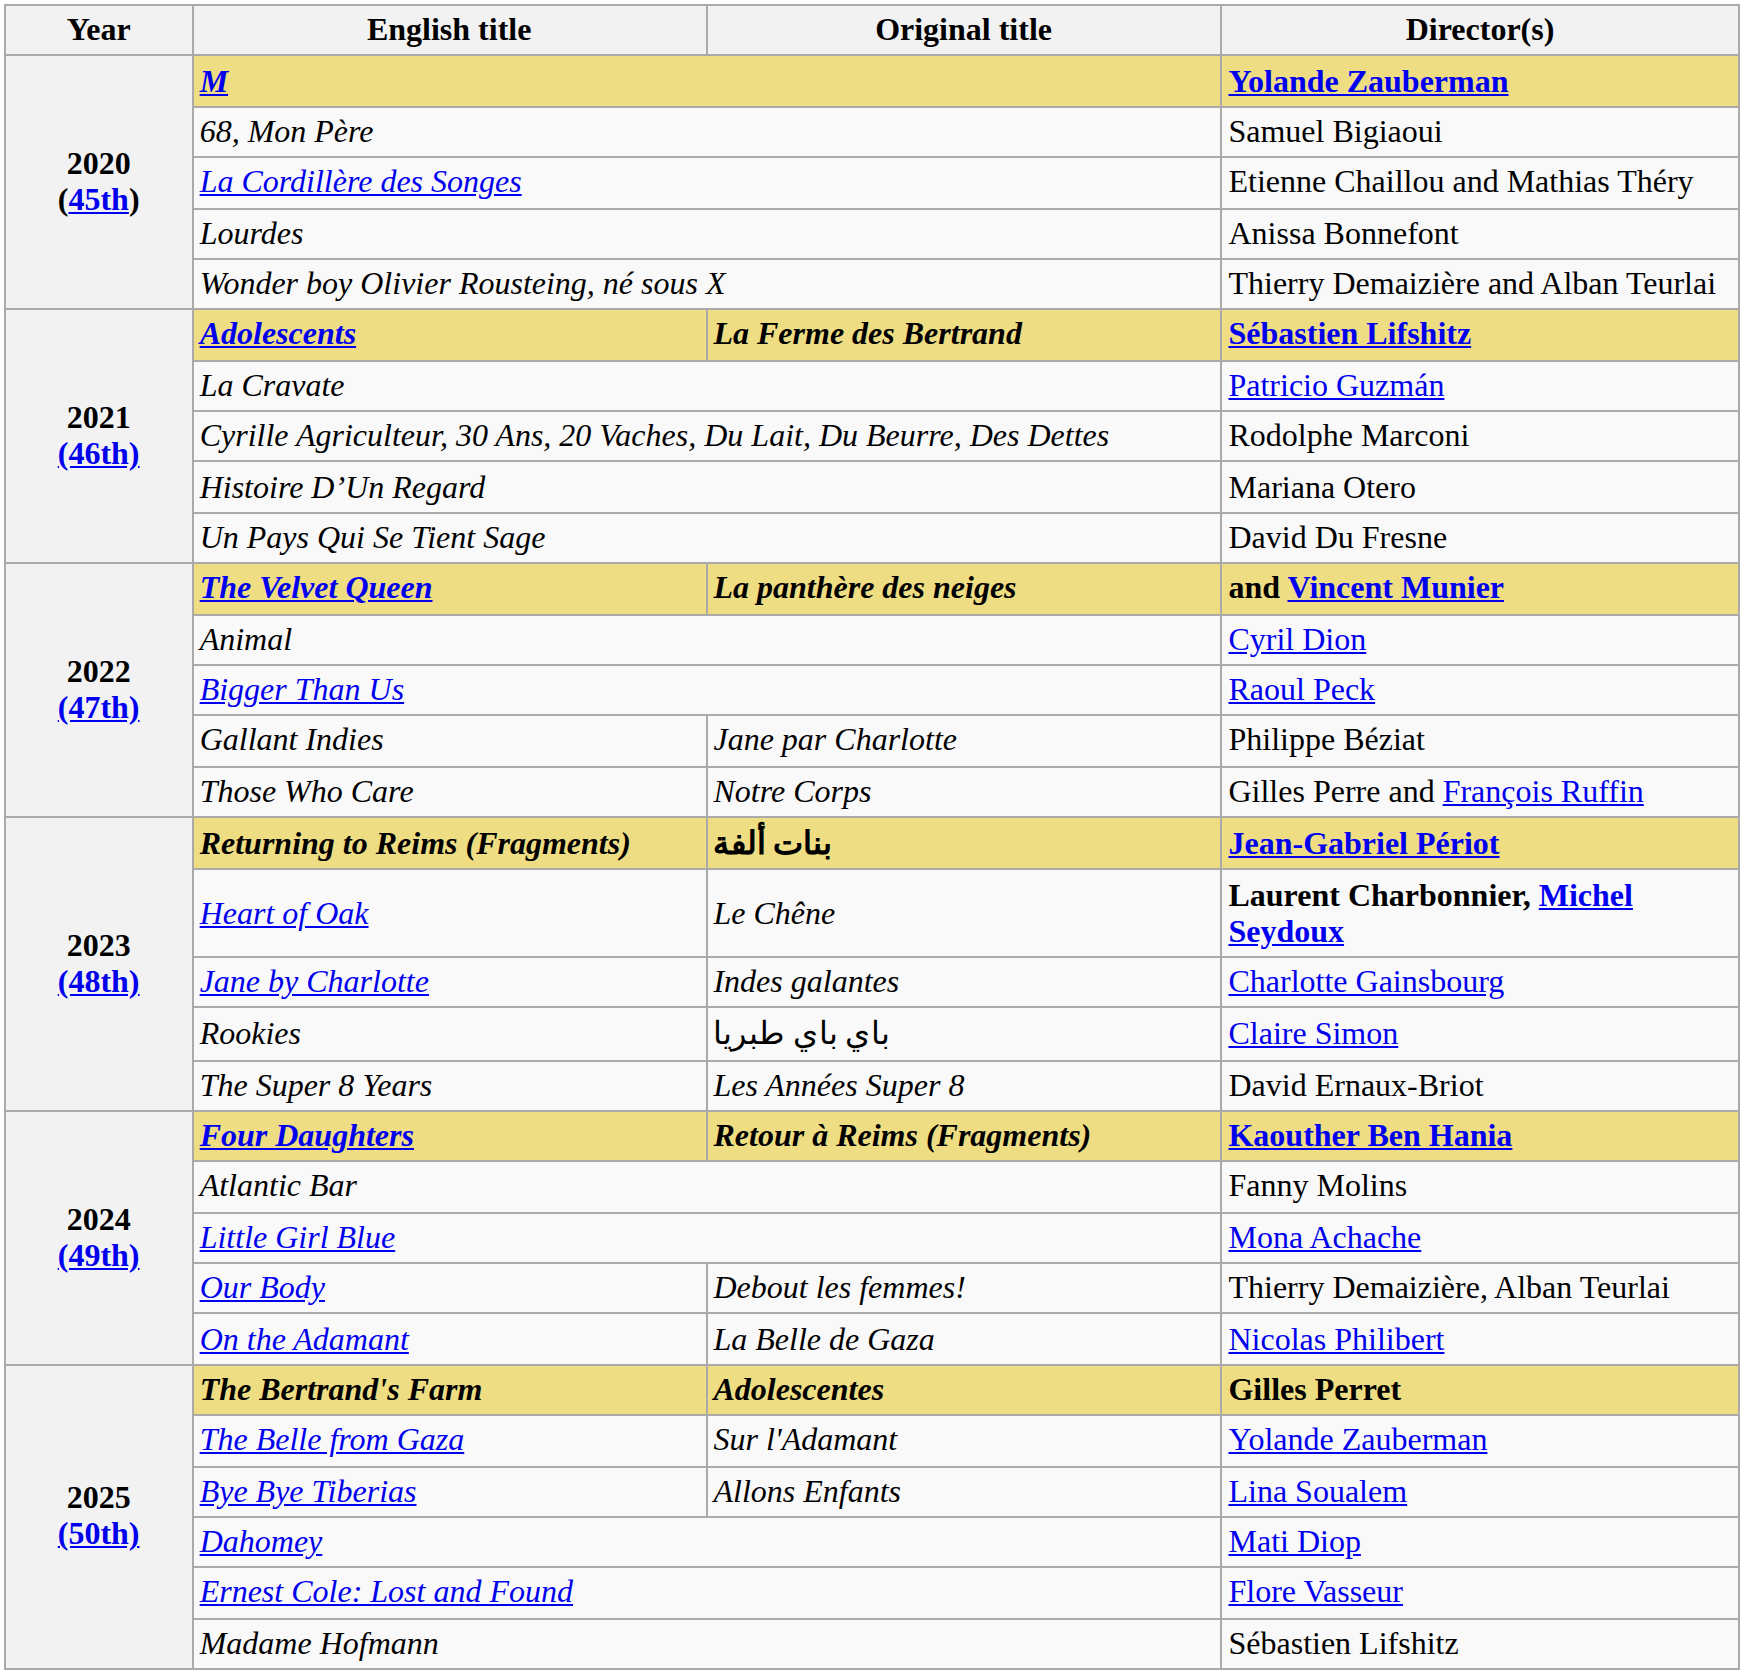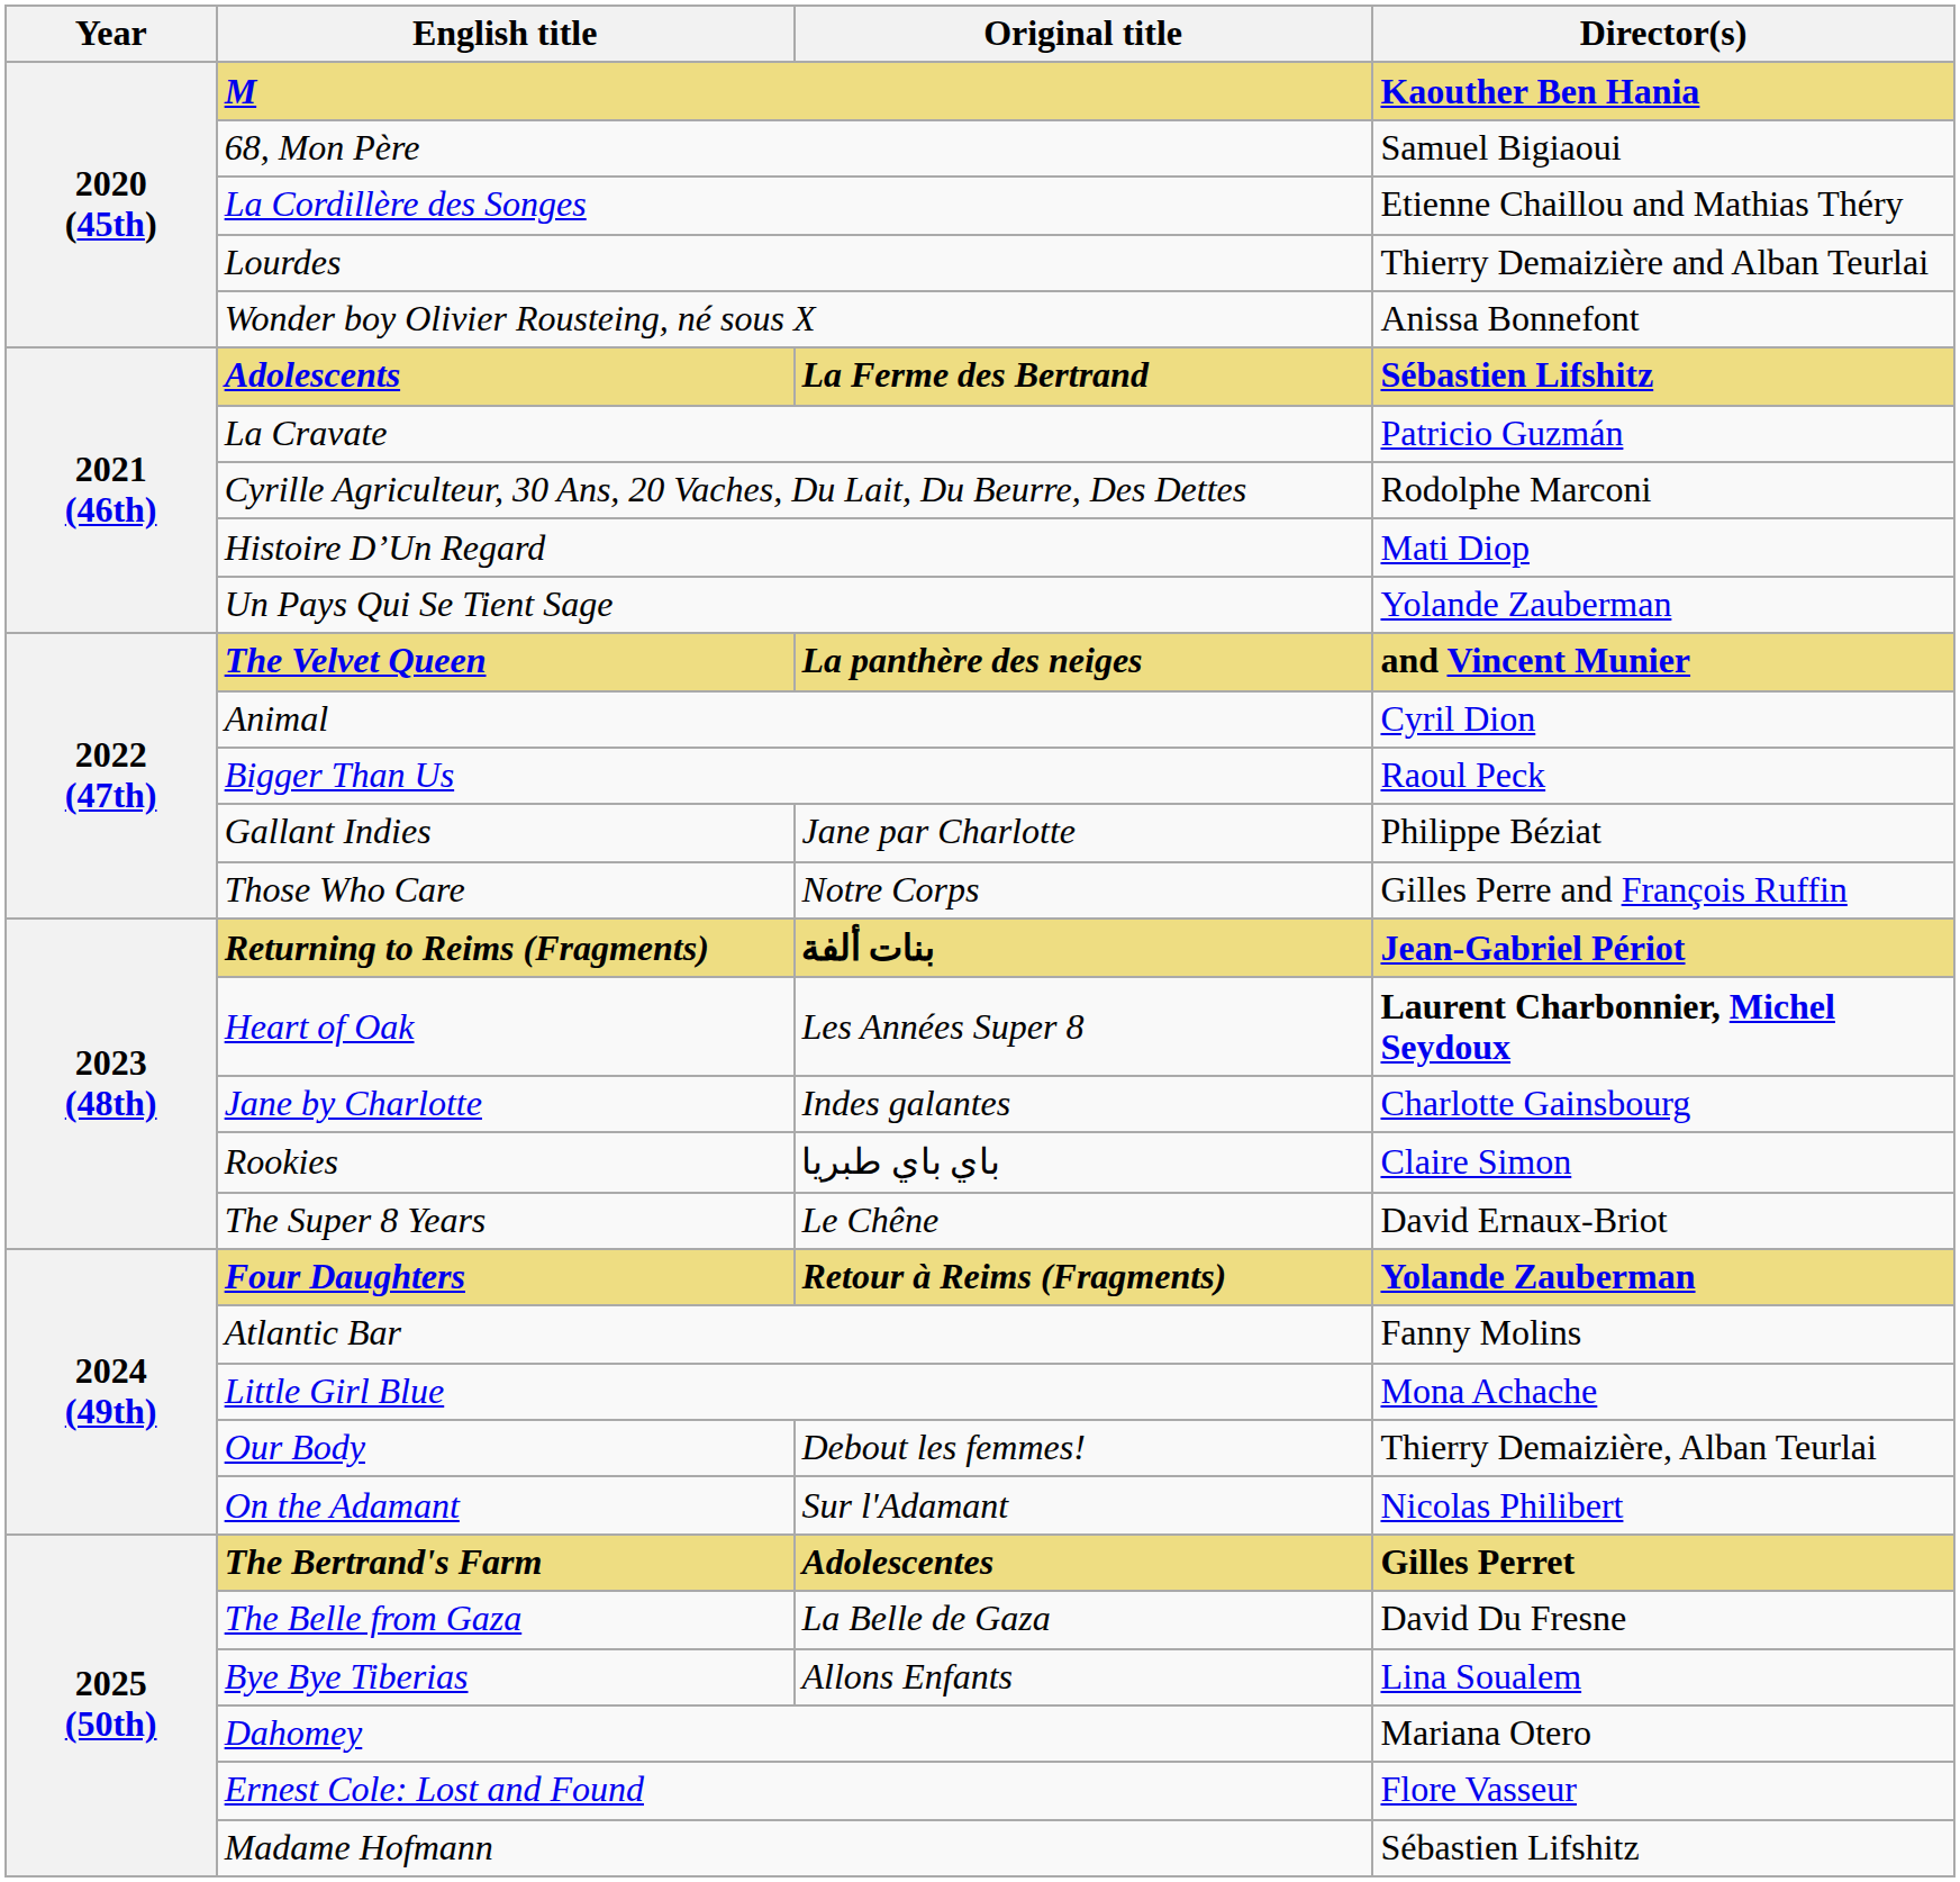M | Director(s): Yolande Zauberman -> Kaouther Ben Hania
Lourdes | Director(s): Anissa Bonnefont -> Thierry Demaizière and Alban Teurlai
Wonder boy Olivier Rousteing, né sous X | Director(s): Thierry Demaizière and Alban Teurlai -> Anissa Bonnefont
Histoire D’Un Regard | Director(s): Mariana Otero -> Mati Diop
Un Pays Qui Se Tient Sage | Director(s): David Du Fresne -> Yolande Zauberman
Heart of Oak | Original title: Le Chêne -> Les Années Super 8
The Super 8 Years | Original title: Les Années Super 8 -> Le Chêne
Four Daughters | Director(s): Kaouther Ben Hania -> Yolande Zauberman
On the Adamant | Original title: La Belle de Gaza -> Sur l'Adamant
The Belle from Gaza | Original title: Sur l'Adamant -> La Belle de Gaza
The Belle from Gaza | Director(s): Yolande Zauberman -> David Du Fresne
Dahomey | Director(s): Mati Diop -> Mariana Otero
